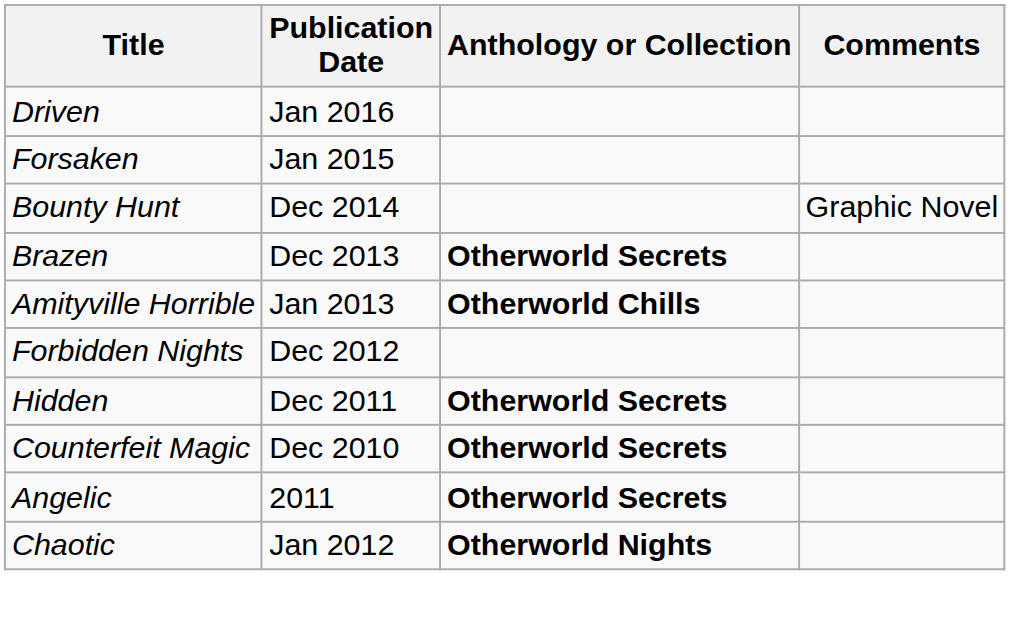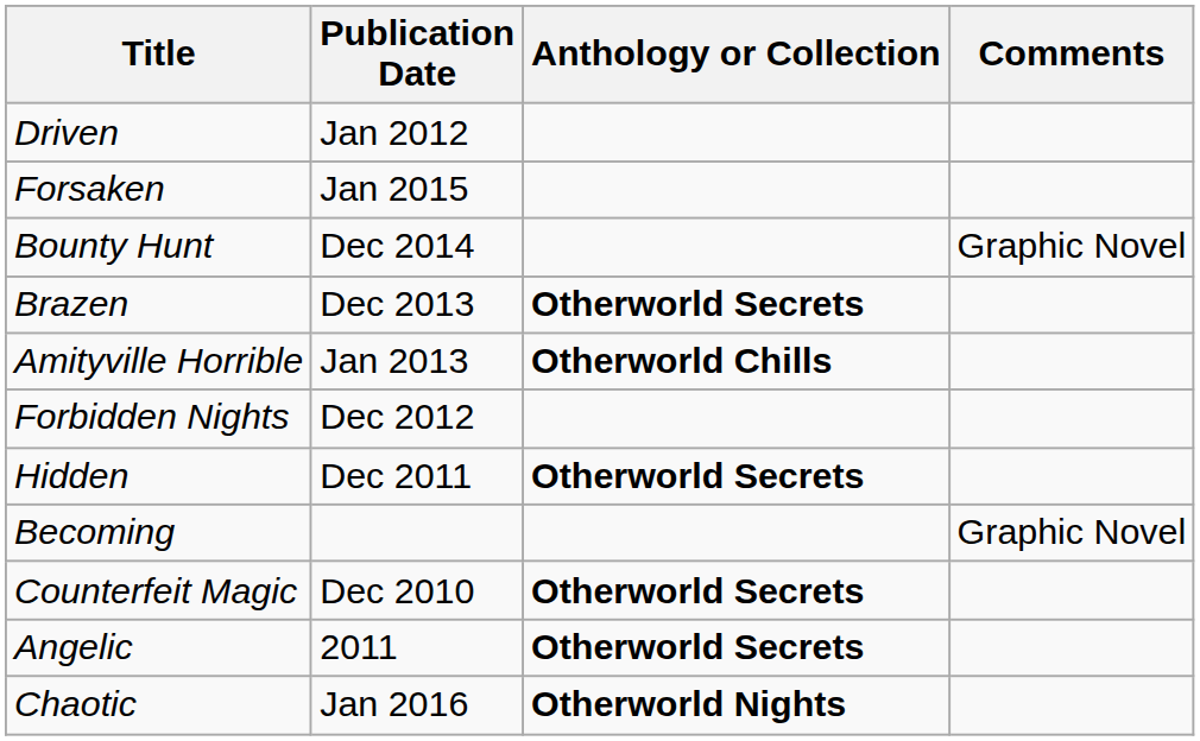Driven | Publication Date: Jan 2016 -> Jan 2012
+ row: Becoming | Graphic Novel
Chaotic | Publication Date: Jan 2012 -> Jan 2016
